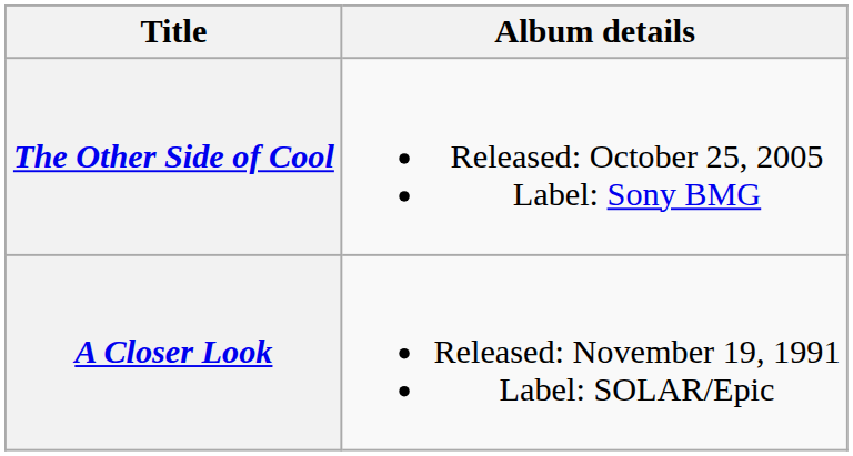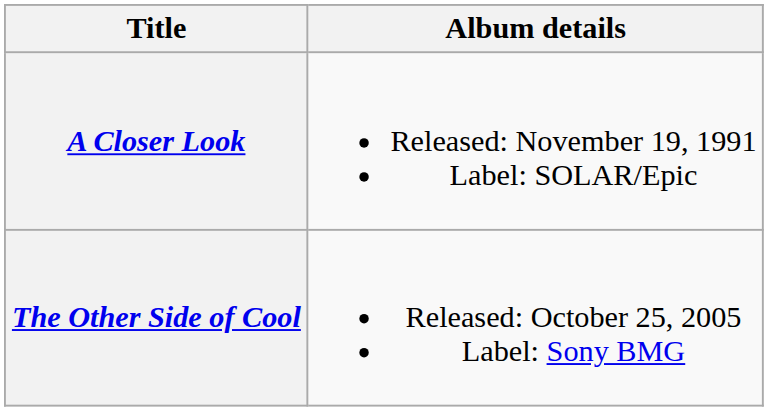rows swapped: A Closer Look <-> The Other Side of Cool
